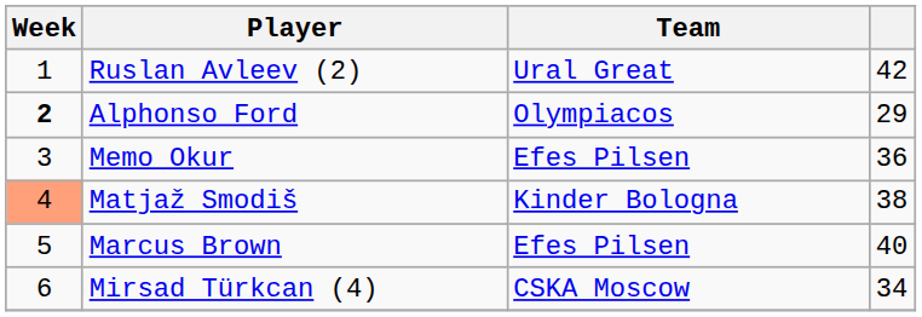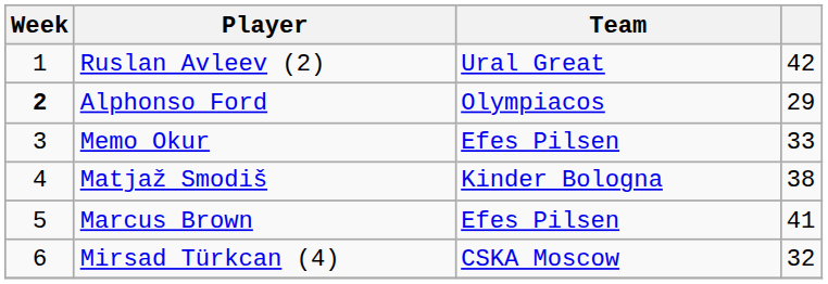Memo Okur | column 4: 36 -> 33
Matjaž Smodiš | Week: lightsalmon background -> no background
Marcus Brown | column 4: 40 -> 41
Mirsad Türkcan (4) | column 4: 34 -> 32
